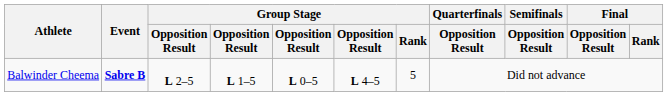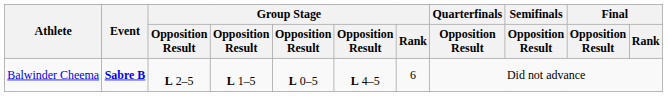Balwinder Cheema | Group Stage / Rank: 5 -> 6
